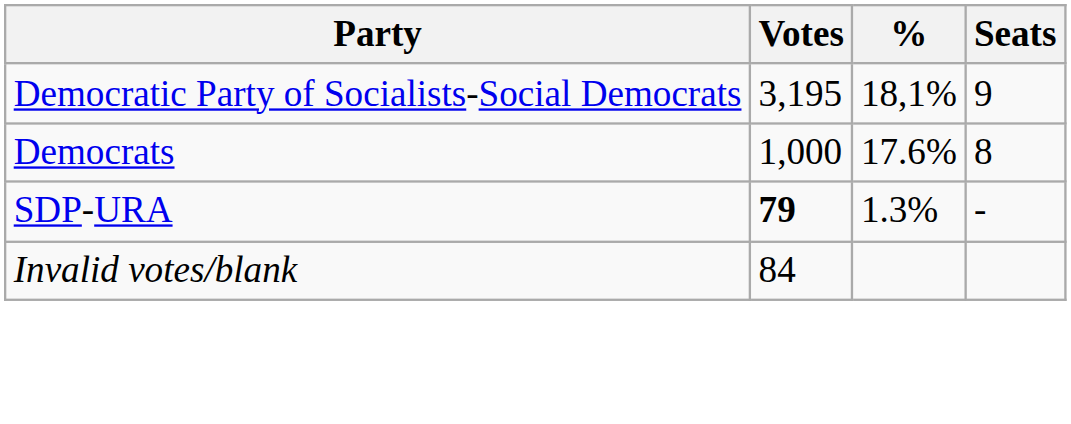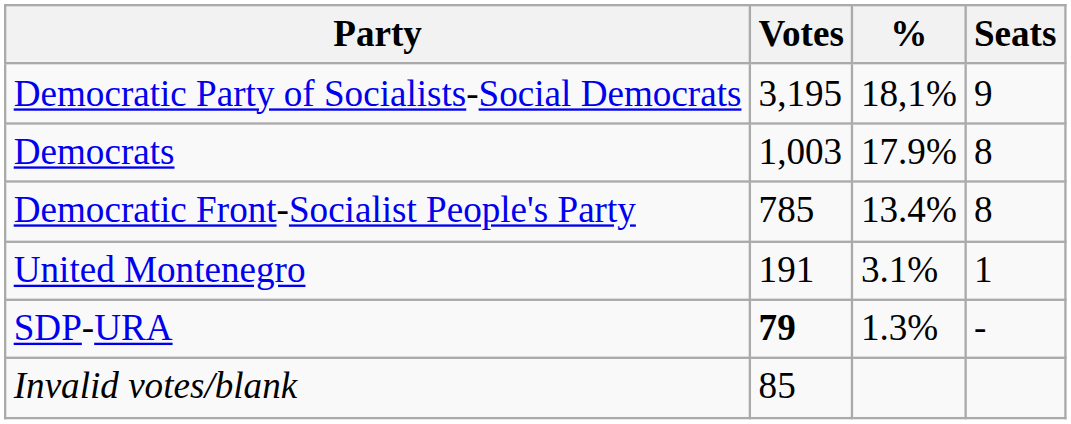Democrats | Votes: 1,000 -> 1,003
Democrats | %: 17.6% -> 17.9%
+ row: Democratic Front-Socialist People's Party | 785 | 13.4% | 8
+ row: United Montenegro | 191 | 3.1% | 1
Invalid votes/blank | Votes: 84 -> 85
